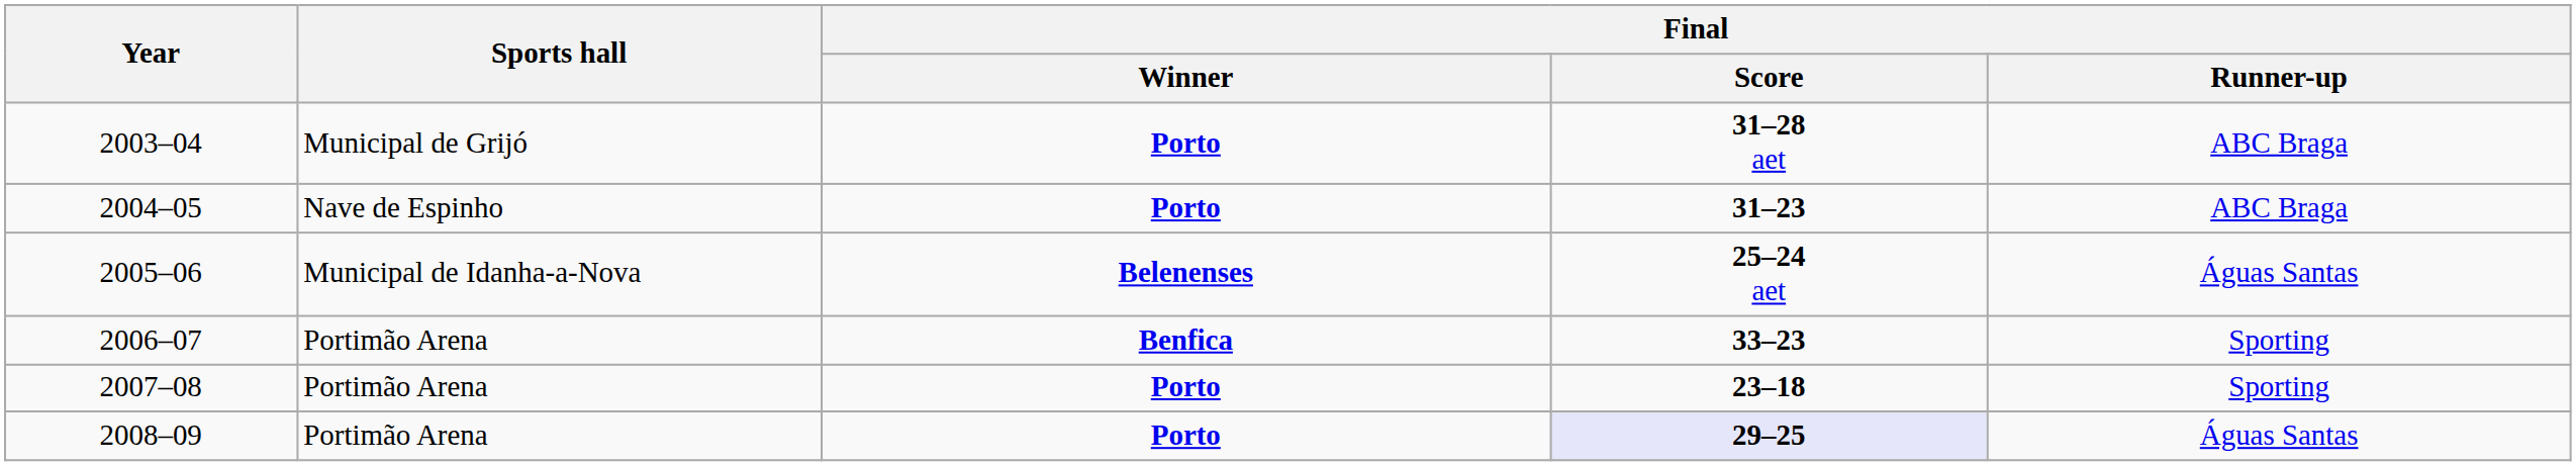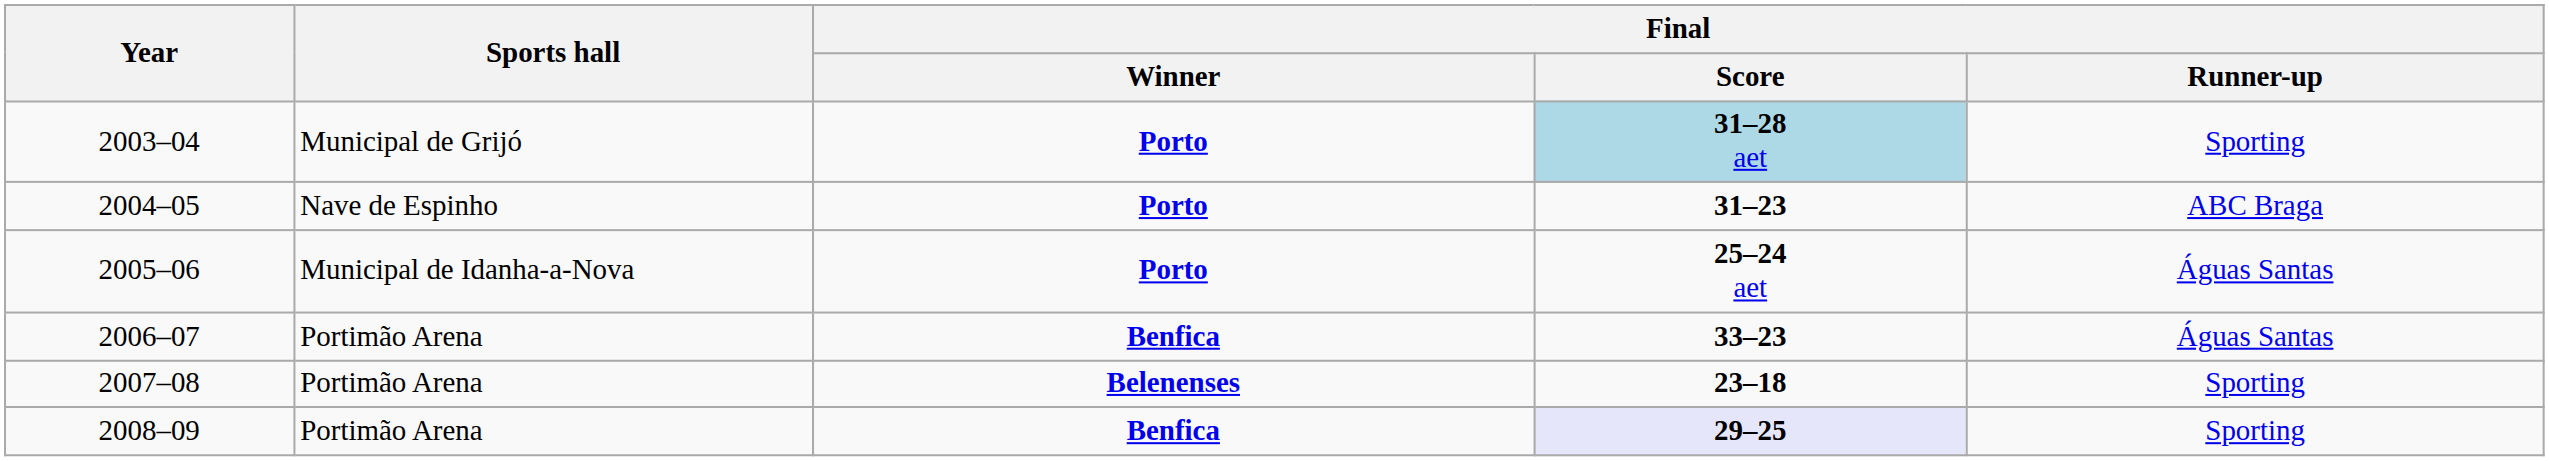2003–04 | Final / Score: no background -> lightblue background
2003–04 | Final / Runner-up: ABC Braga -> Sporting
2005–06 | Final / Winner: Belenenses -> Porto
2006–07 | Final / Runner-up: Sporting -> Águas Santas
2007–08 | Final / Winner: Porto -> Belenenses
2008–09 | Final / Winner: Porto -> Benfica
2008–09 | Final / Runner-up: Águas Santas -> Sporting
